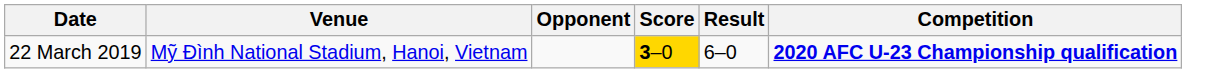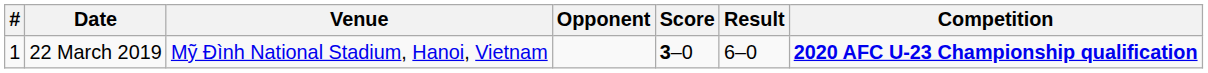+ column: # | 1
22 March 2019 | Score: gold background -> no background
